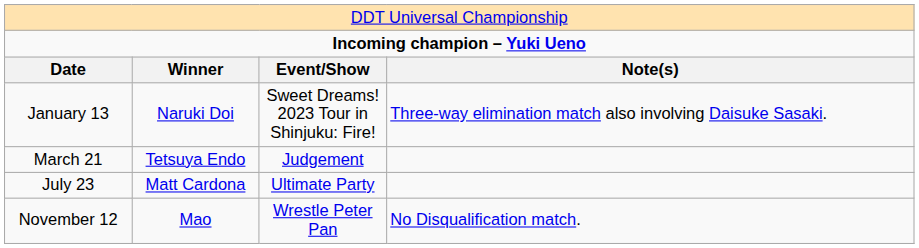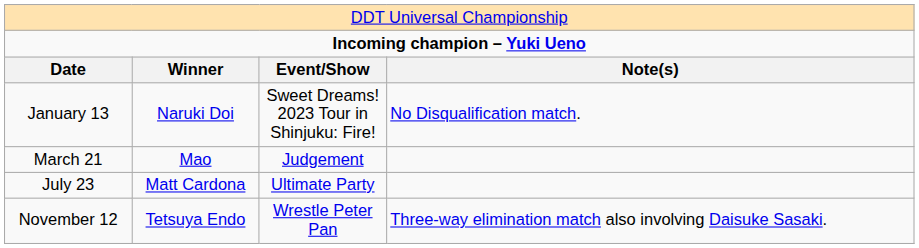January 13 | column 4: Three-way elimination match also involving Daisuke Sasaki. -> No Disqualification match.
March 21 | column 2: Tetsuya Endo -> Mao
November 12 | column 2: Mao -> Tetsuya Endo
November 12 | column 4: No Disqualification match. -> Three-way elimination match also involving Daisuke Sasaki.
